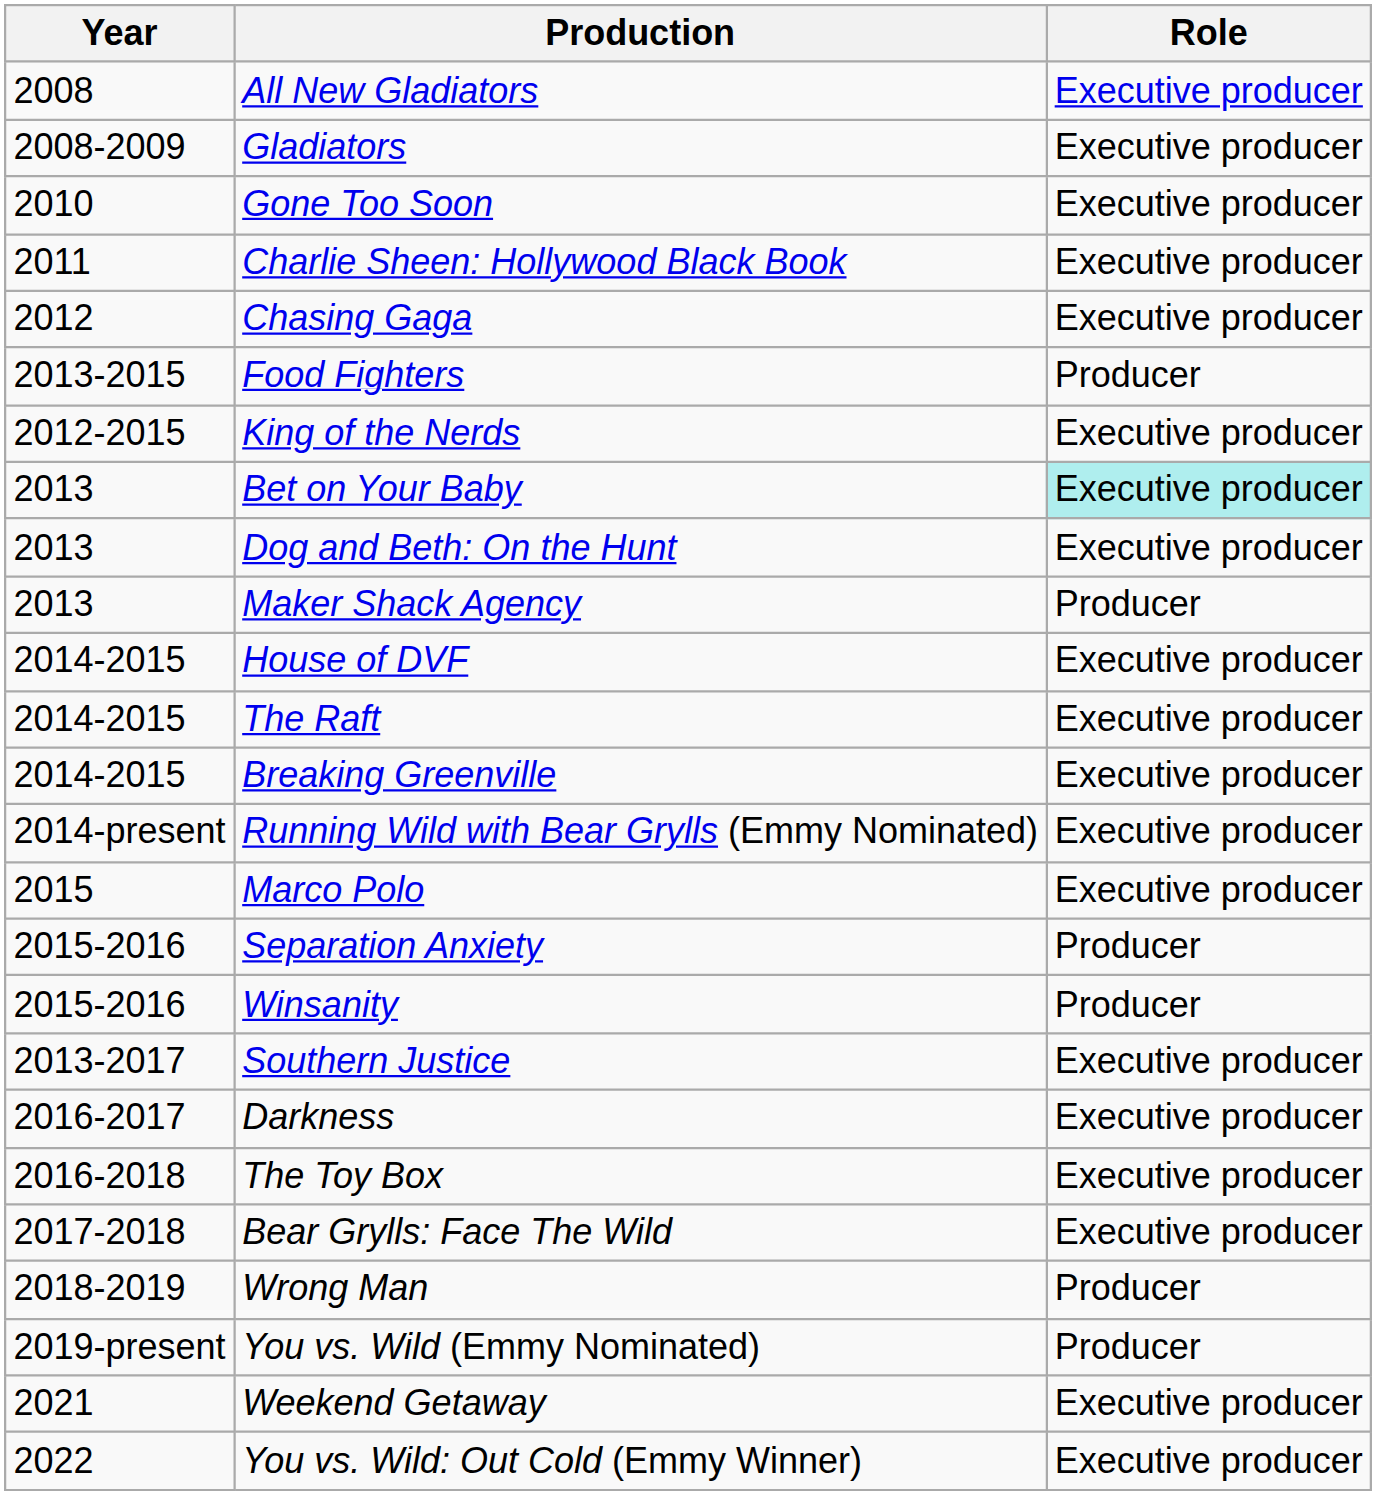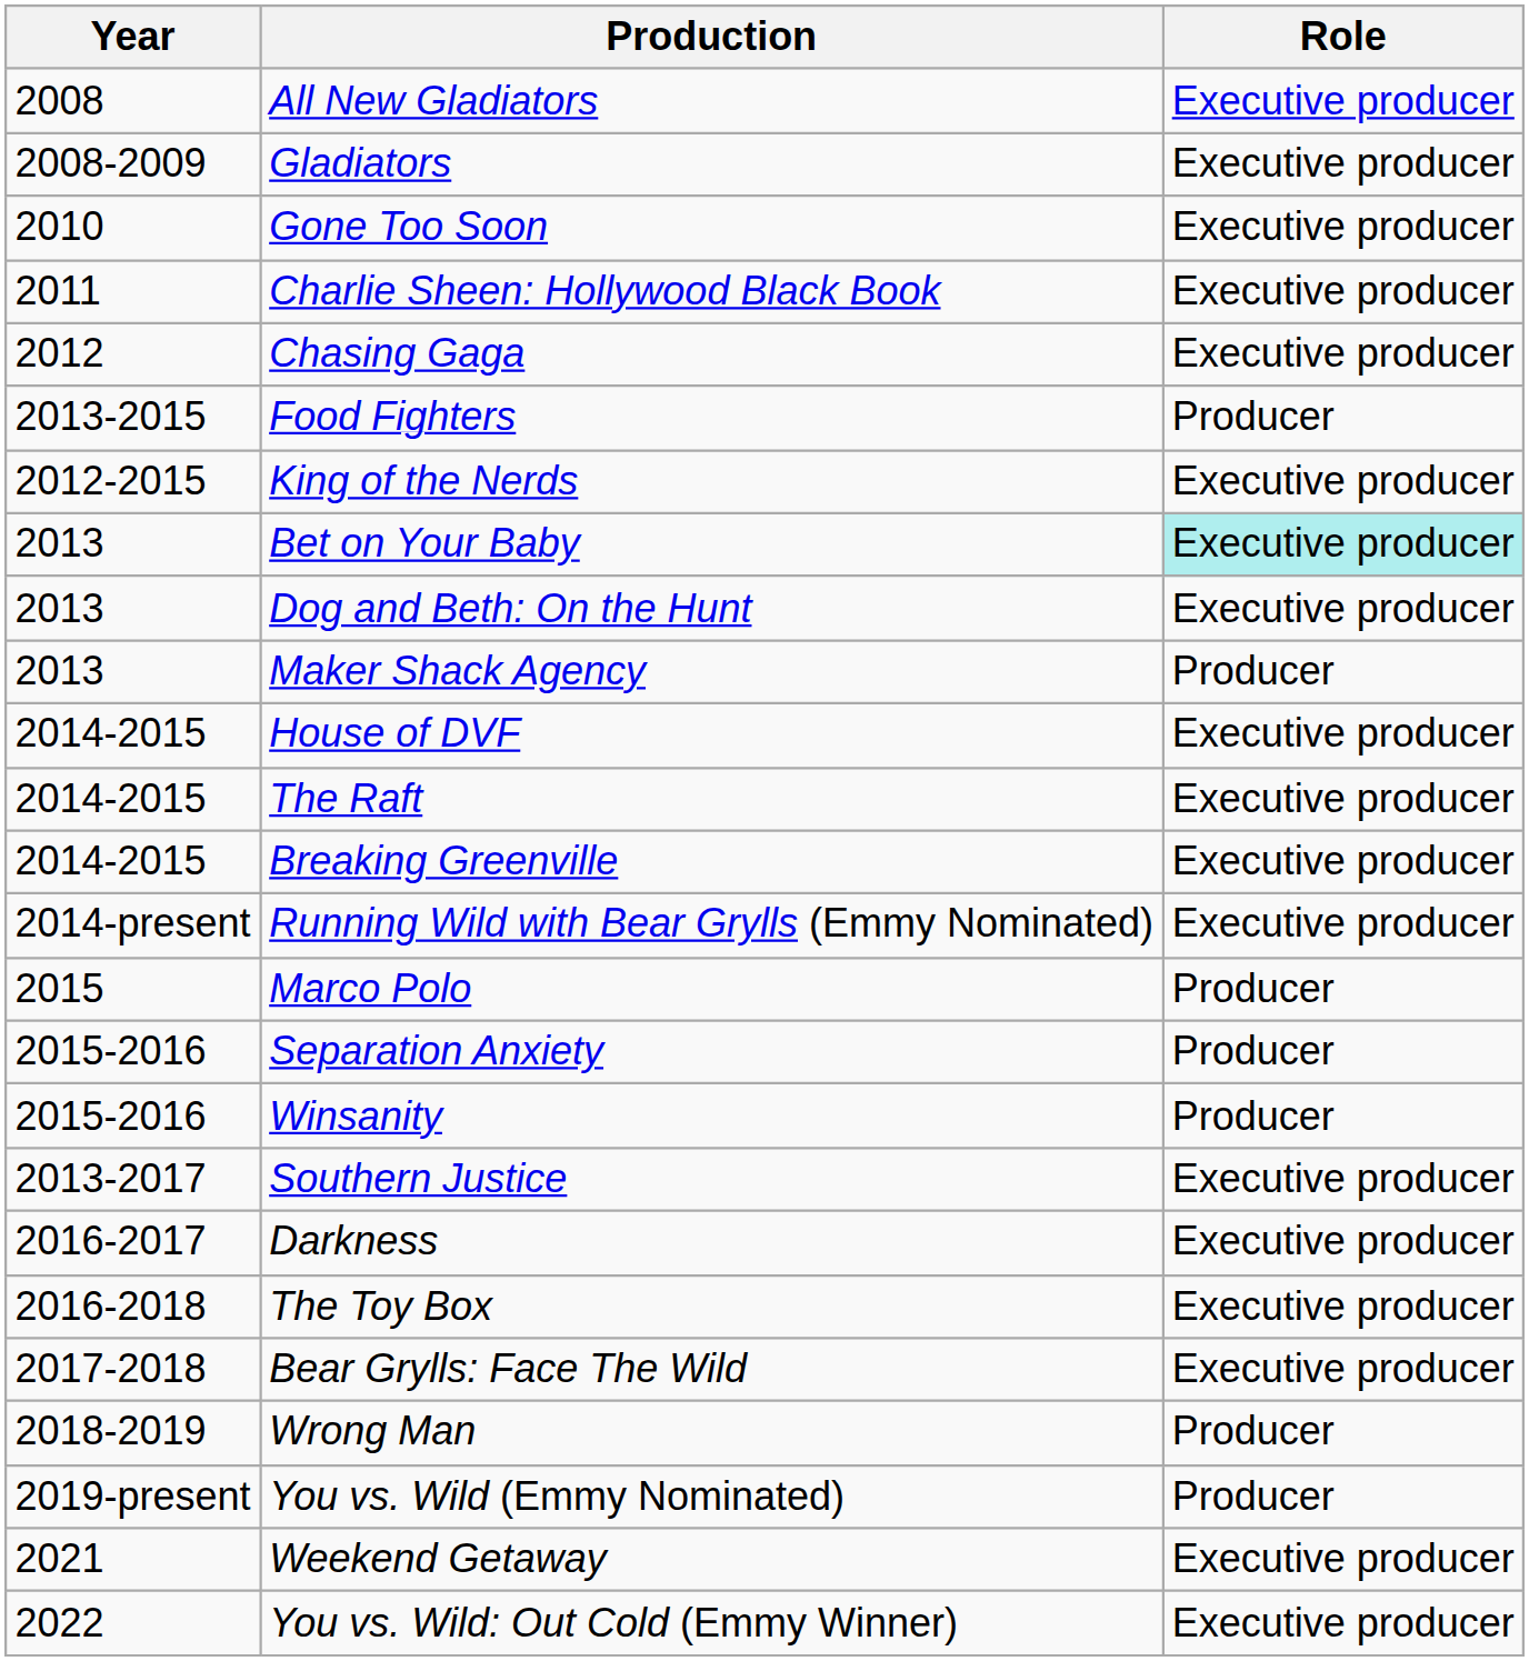Marco Polo | Role: Executive producer -> Producer
